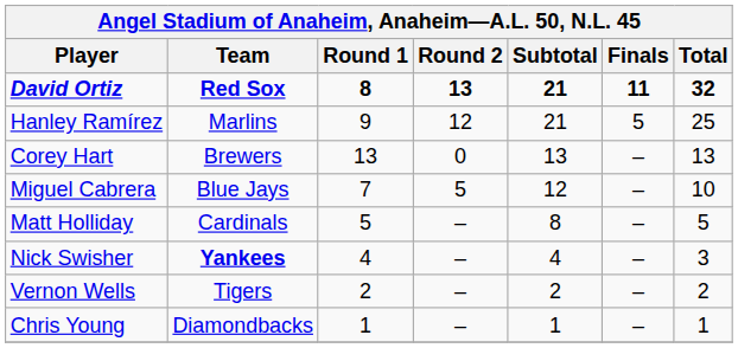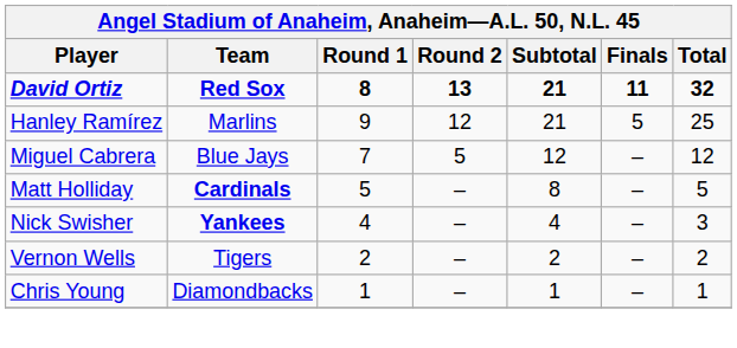- row: Corey Hart | Brewers | 13 | 0 | 13 | – | 13
Miguel Cabrera | Total: 10 -> 12
Matt Holliday | Team: normal -> bold
